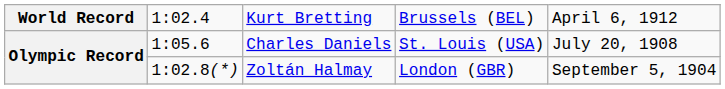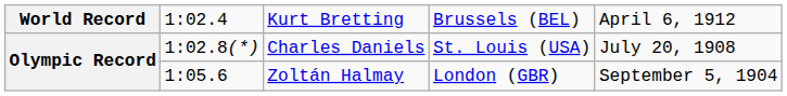Charles Daniels | column 2: 1:05.6 -> 1:02.8(*)
Zoltán Halmay | column 2: 1:02.8(*) -> 1:05.6
